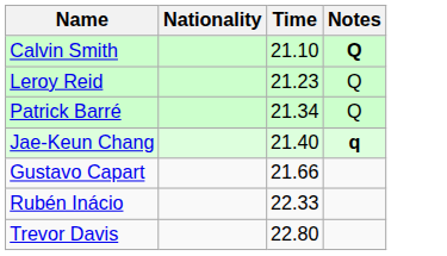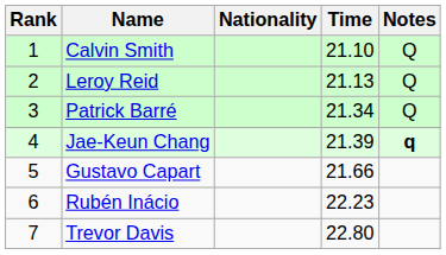+ column: Rank | 1 | 2 | 3 | 4 | 5 | 6 | 7
Calvin Smith | Notes: bold -> normal
Leroy Reid | Time: 21.23 -> 21.13
Jae-Keun Chang | Time: 21.40 -> 21.39
Rubén Inácio | Time: 22.33 -> 22.23
